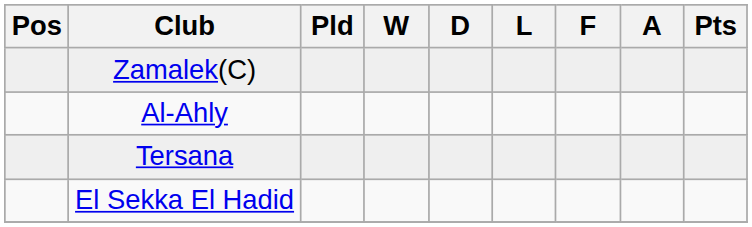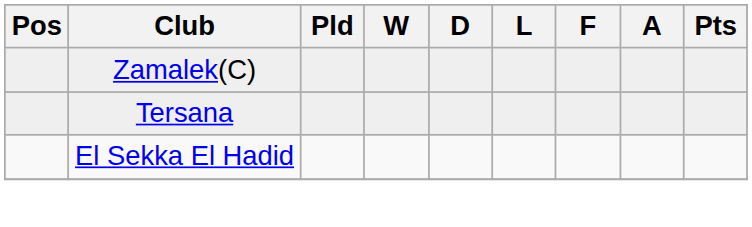- row: Al-Ahly
